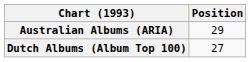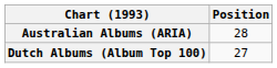Australian Albums (ARIA) | Position: 29 -> 28
